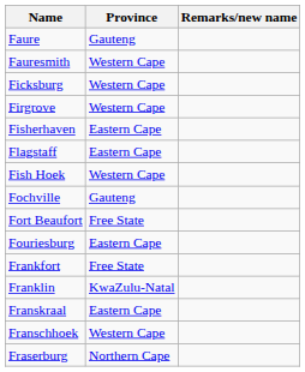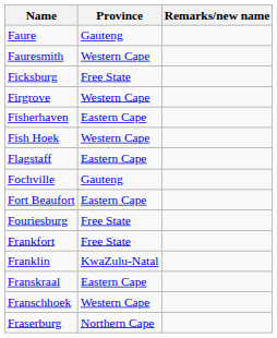Ficksburg | Province: Western Cape -> Free State
rows swapped: Fish Hoek <-> Flagstaff
Fort Beaufort | Province: Free State -> Eastern Cape
Fouriesburg | Province: Eastern Cape -> Free State
